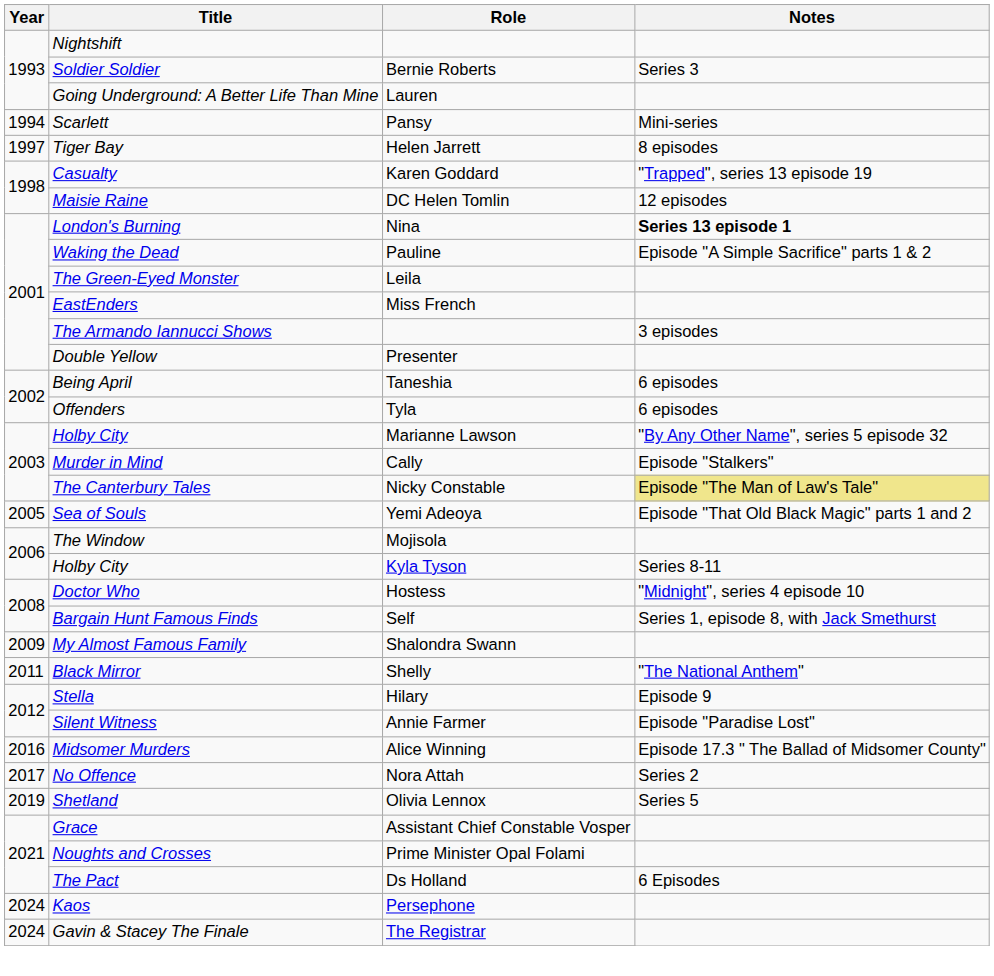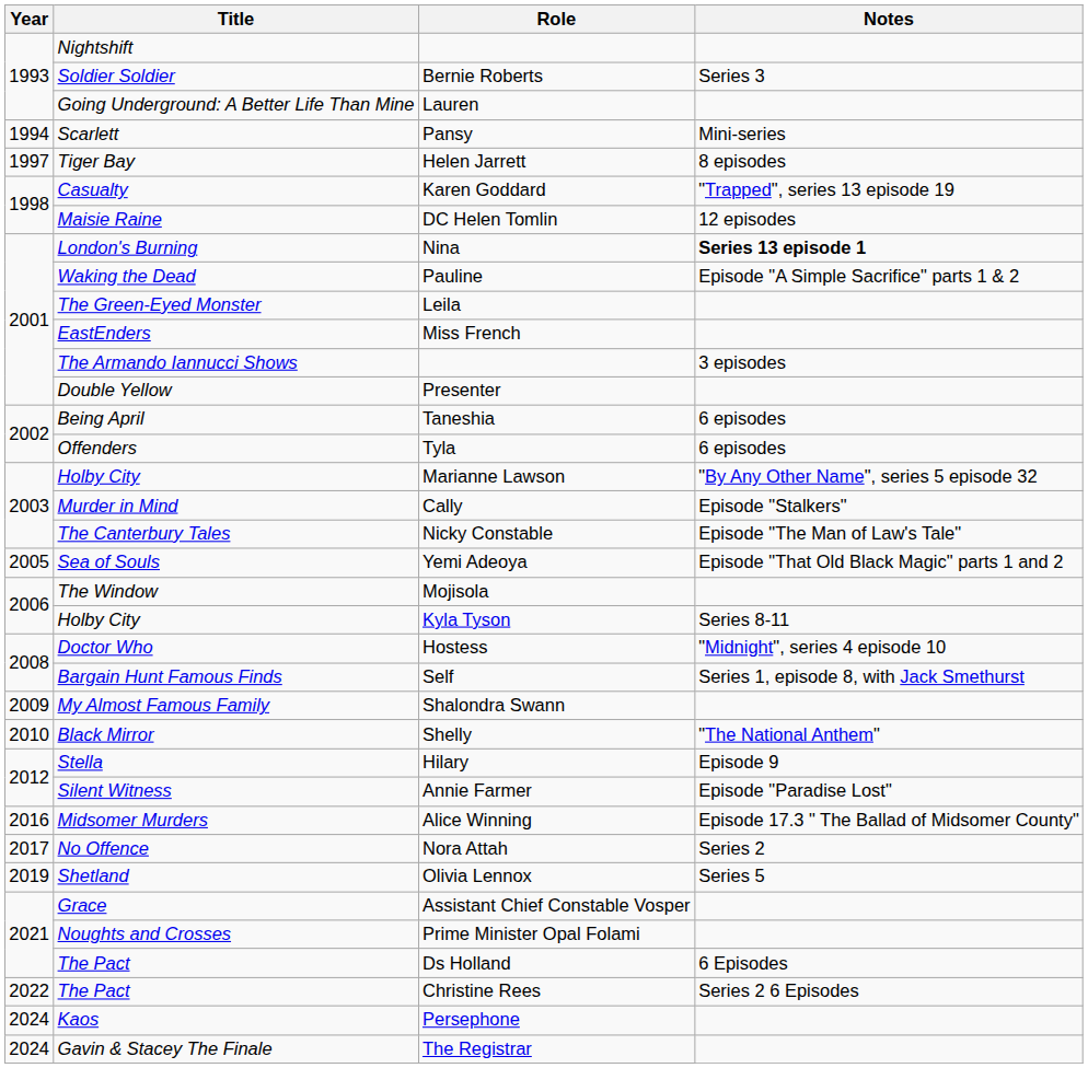Nicky Constable | Notes: khaki background -> no background
Shelly | Year: 2011 -> 2010
+ row: 2022 | The Pact | Christine Rees | Series 2 6 Episodes
